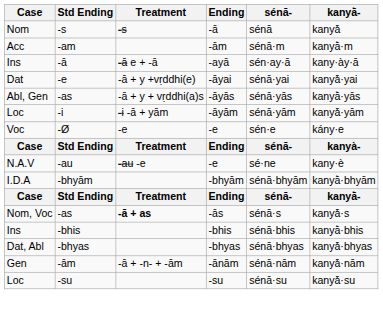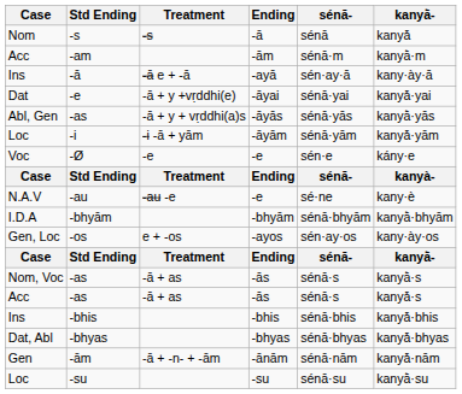+ row: Gen, Loc | -os | e + -os | -ayos | sén·ay·os | kany·ày·os
Nom, Voc / -as | Treatment: bold -> normal
+ row: Acc | -as | -ā + as | -ās | sénā·s | kanyā̀·s
